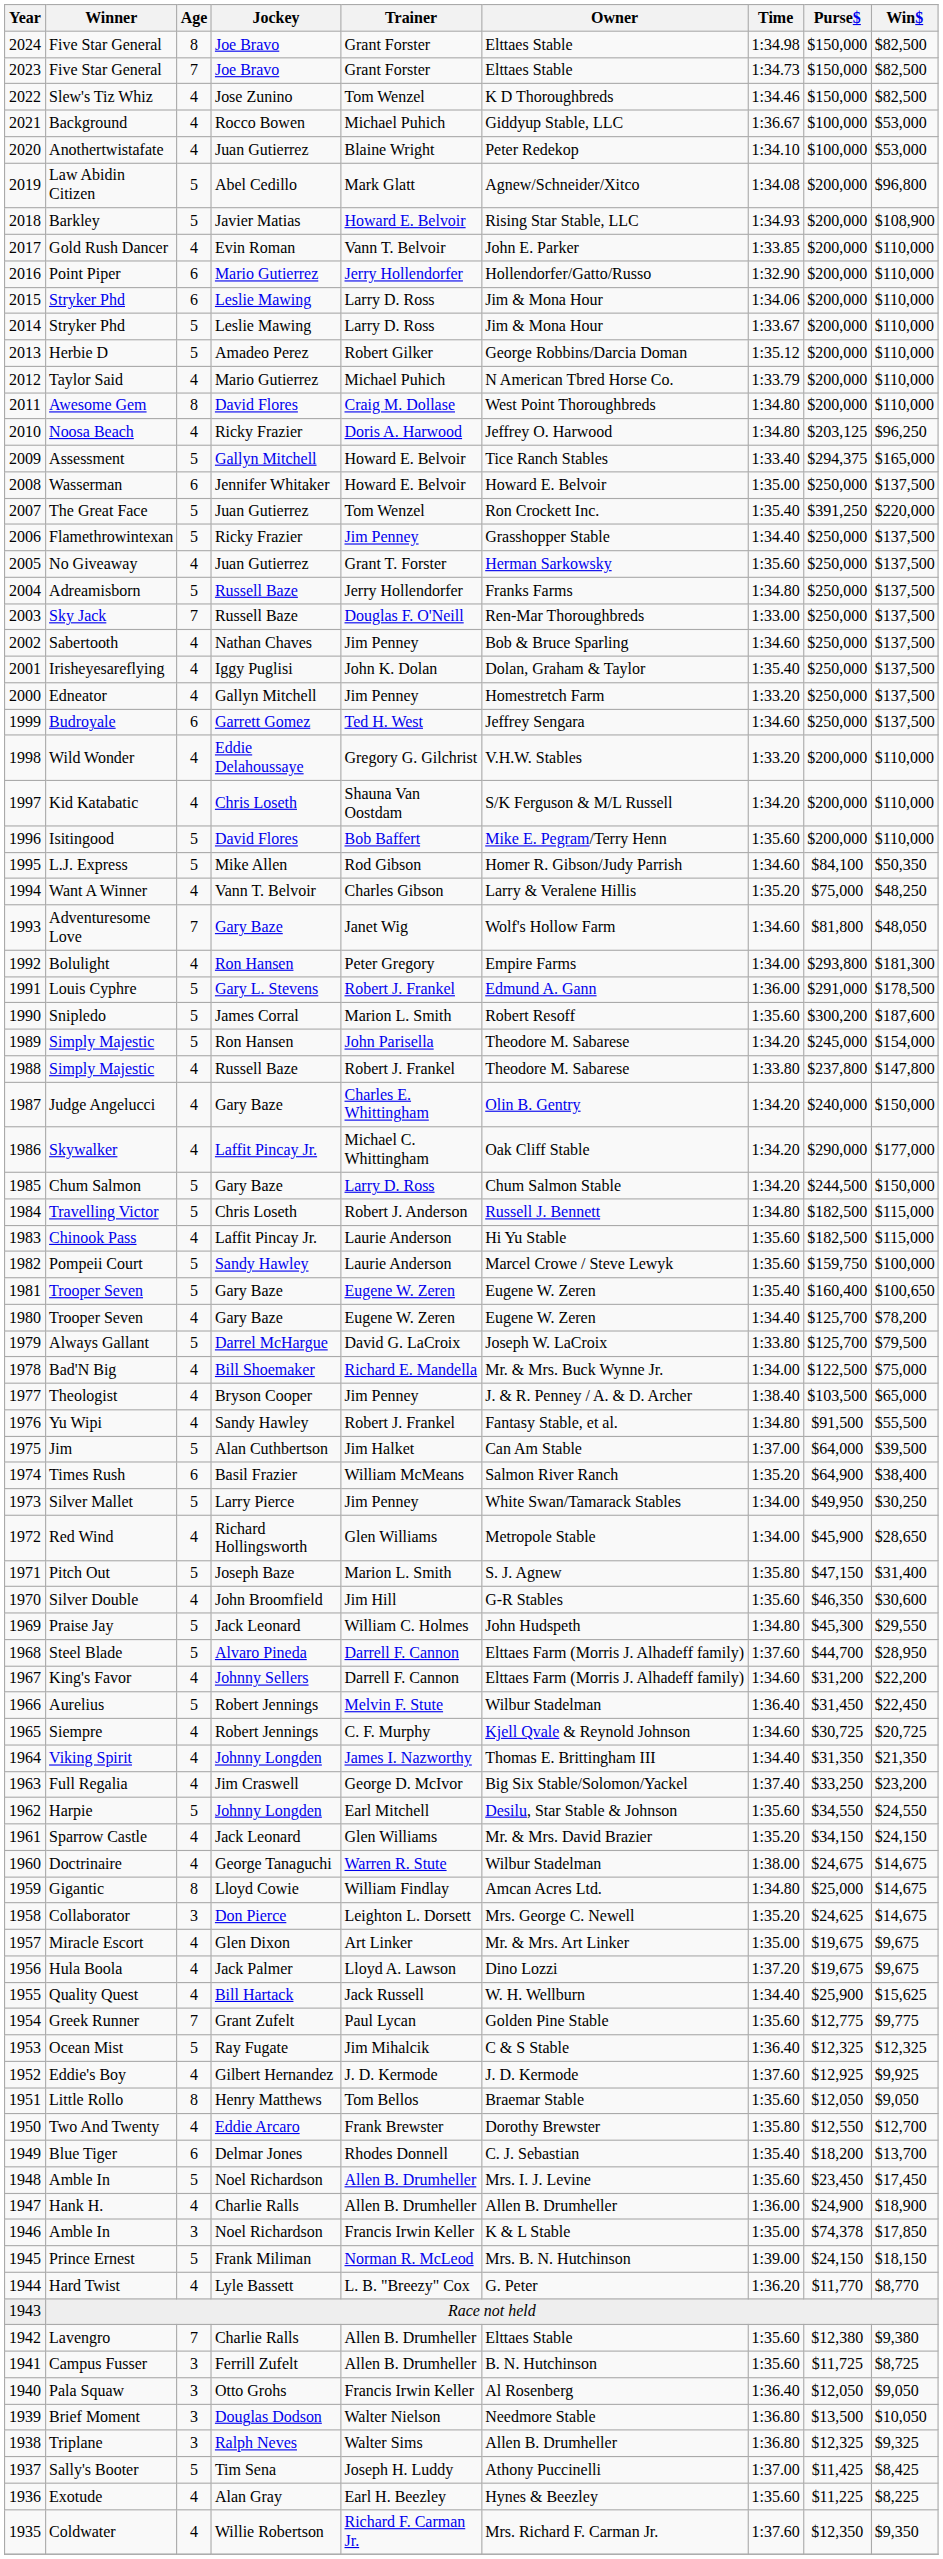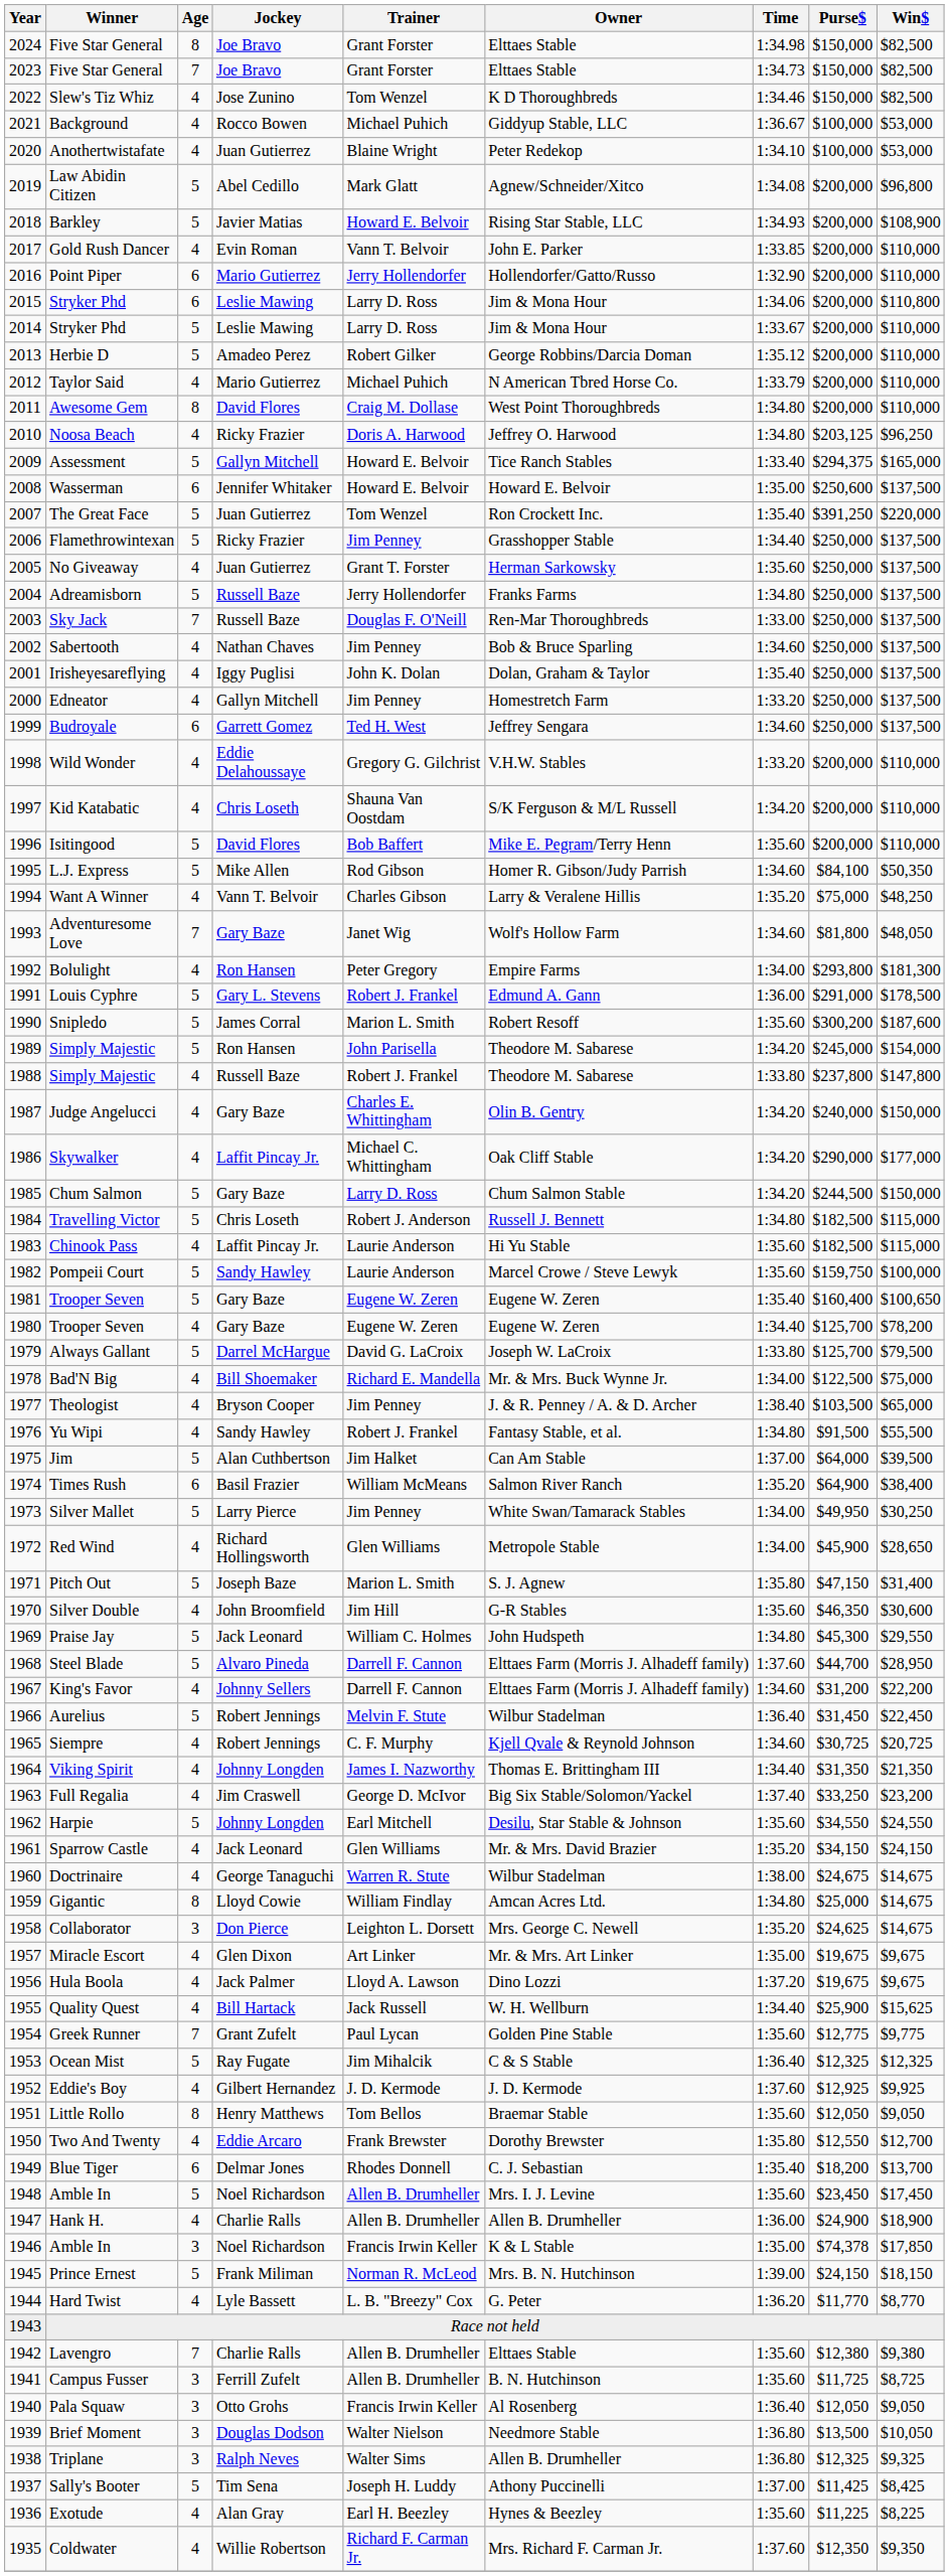2015 / Stryker Phd | Win$: $110,000 -> $110,800
Wasserman | Purse$: $250,000 -> $250,600
